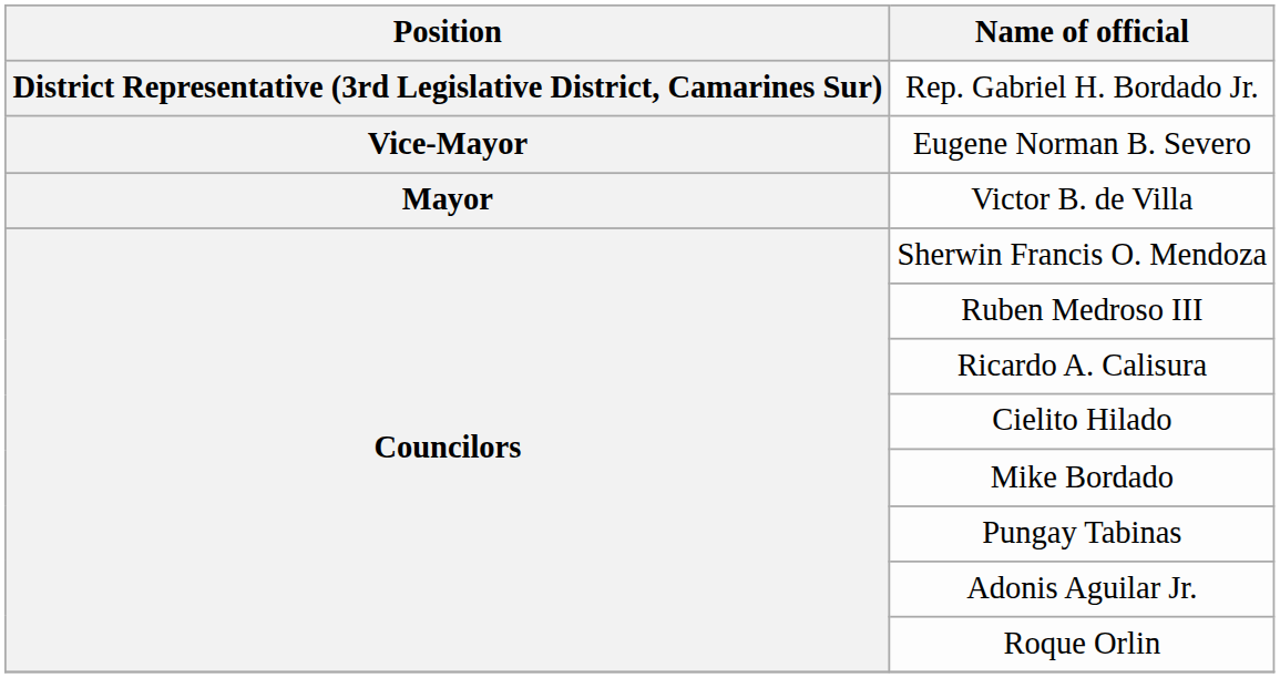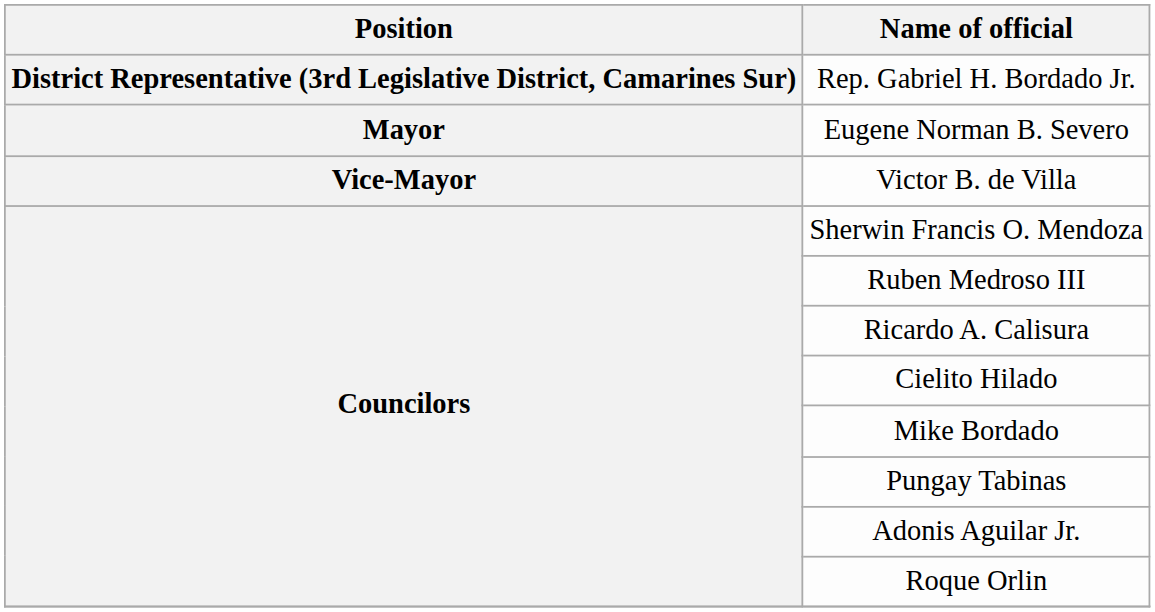Eugene Norman B. Severo | Position: Vice-Mayor -> Mayor
Victor B. de Villa | Position: Mayor -> Vice-Mayor
